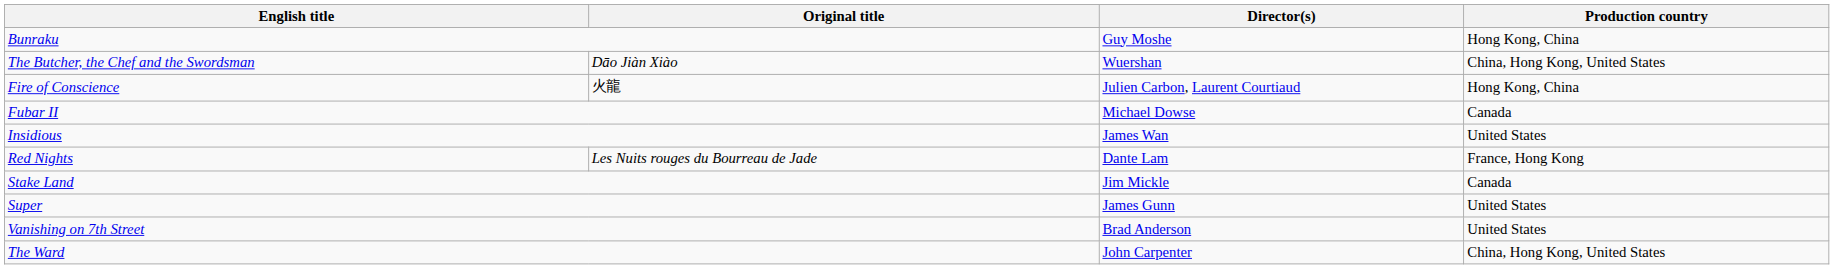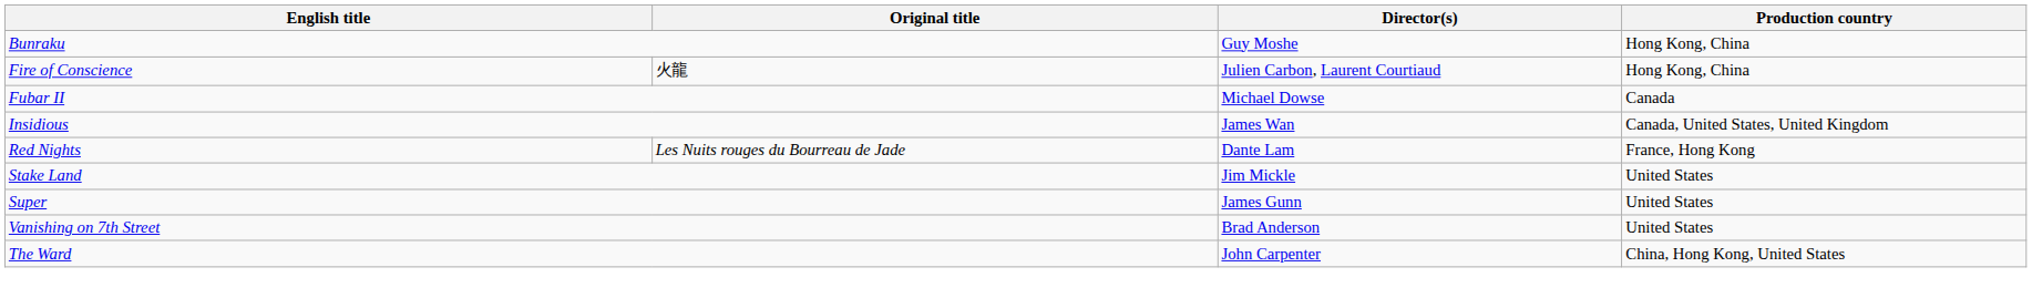- row: The Butcher, the Chef and the Swordsman | Dāo Jiàn Xiào | Wuershan | China, Hong Kong, United States
Insidious | Production country: United States -> Canada, United States, United Kingdom
Stake Land | Production country: Canada -> United States
